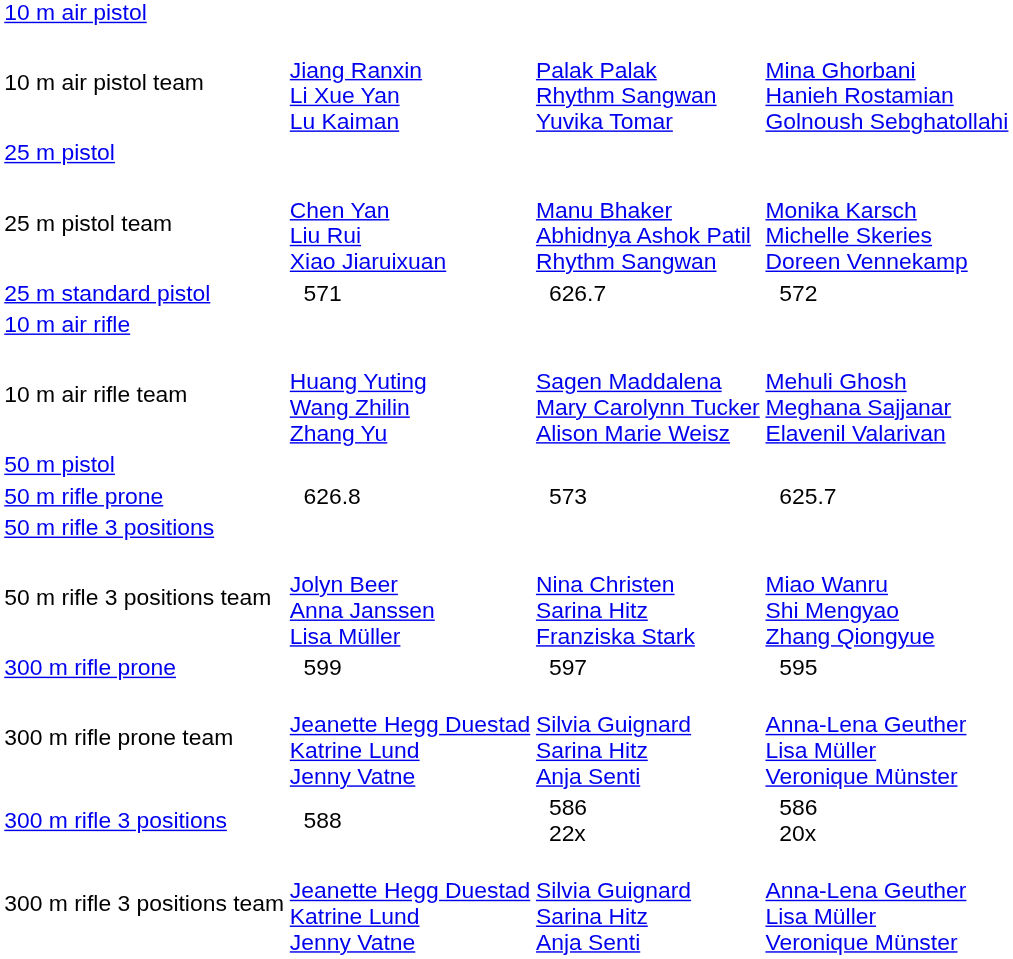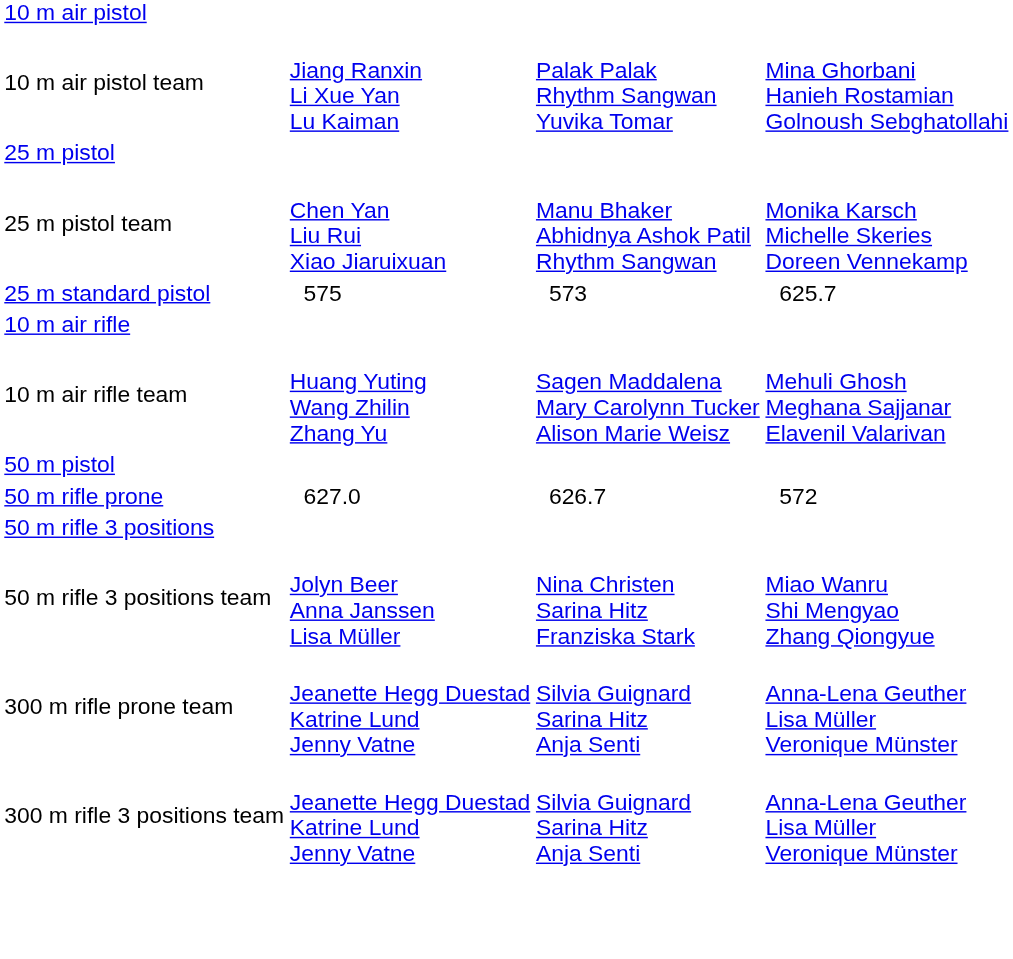25 m standard pistol | column 3: 571 -> 575
25 m standard pistol | column 5: 626.7 -> 573
25 m standard pistol | column 7: 572 -> 625.7
50 m rifle prone | column 3: 626.8 -> 627.0
50 m rifle prone | column 5: 573 -> 626.7
50 m rifle prone | column 7: 625.7 -> 572
- row: 300 m rifle prone | 599 | 597 | 595
- row: 300 m rifle 3 positions | 588 | 586 22x | 586 20x
